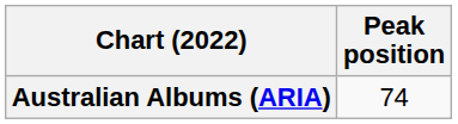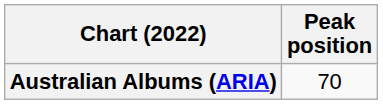Australian Albums (ARIA) | Peak position: 74 -> 70
